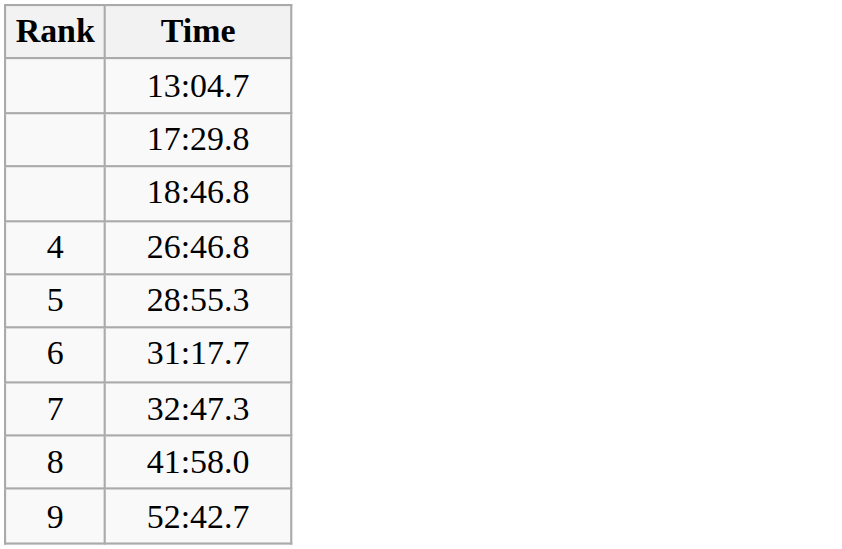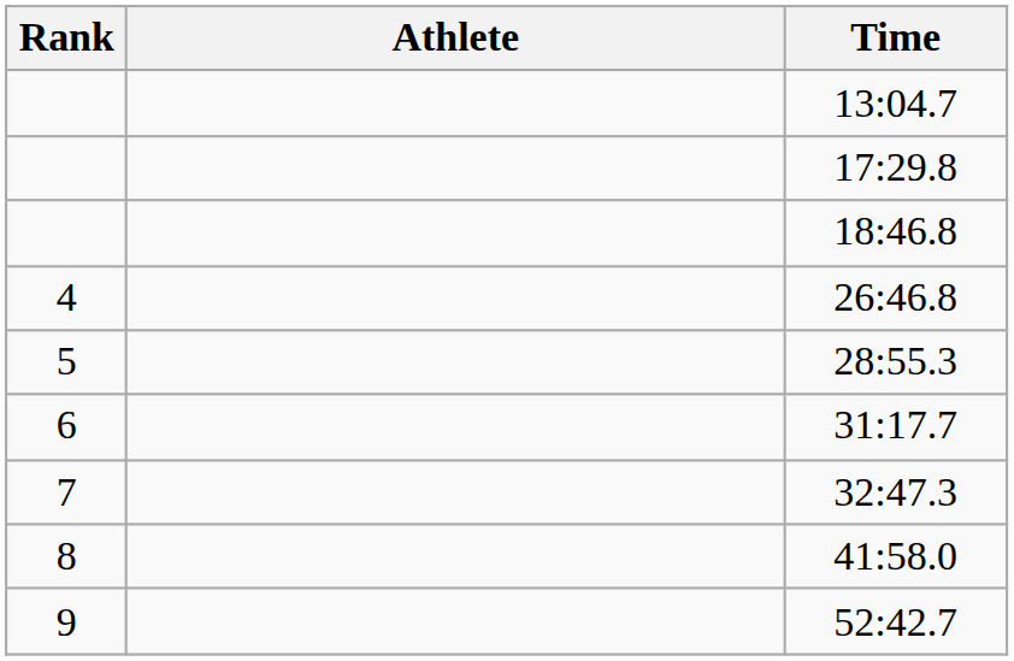+ column: Athlete
